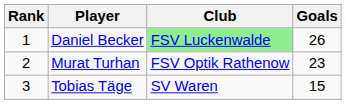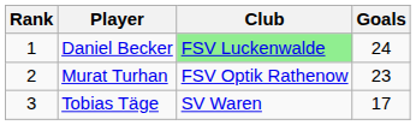Daniel Becker | Goals: 26 -> 24
Tobias Täge | Goals: 15 -> 17
